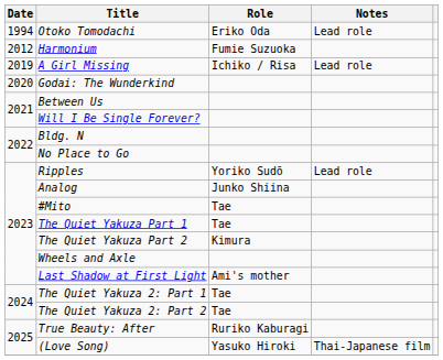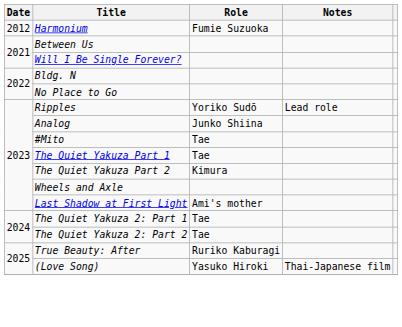- row: 1994 | Otoko Tomodachi | Eriko Oda | Lead role
- row: 2019 | A Girl Missing | Ichiko / Risa | Lead role
- row: 2020 | Godai: The Wunderkind
